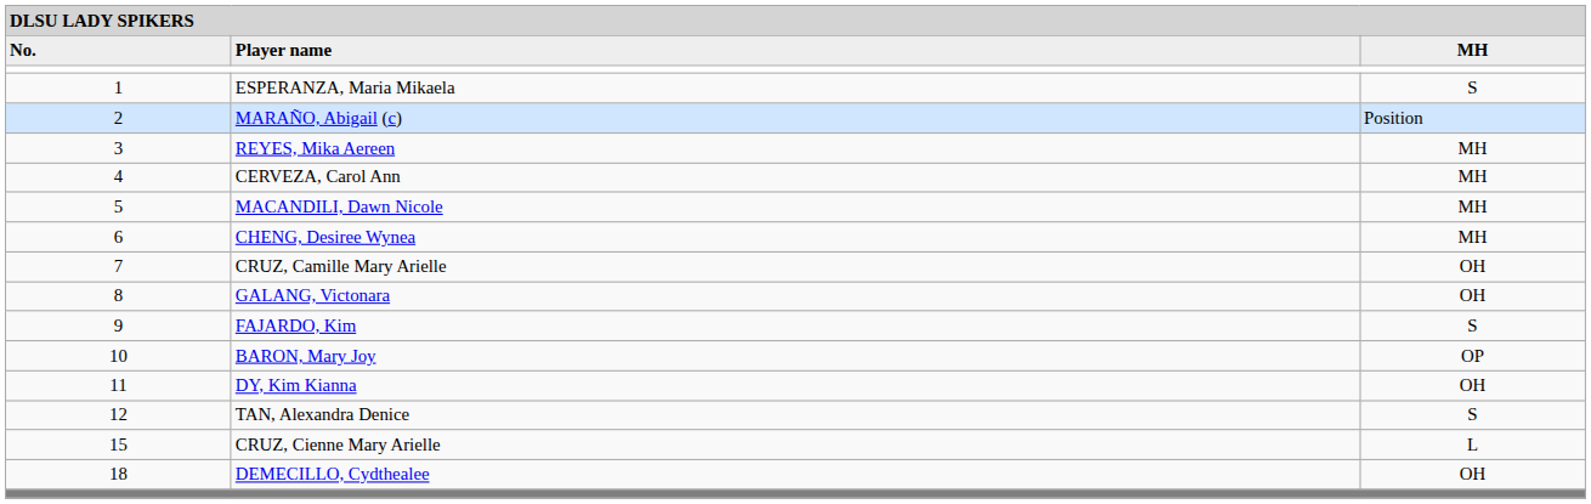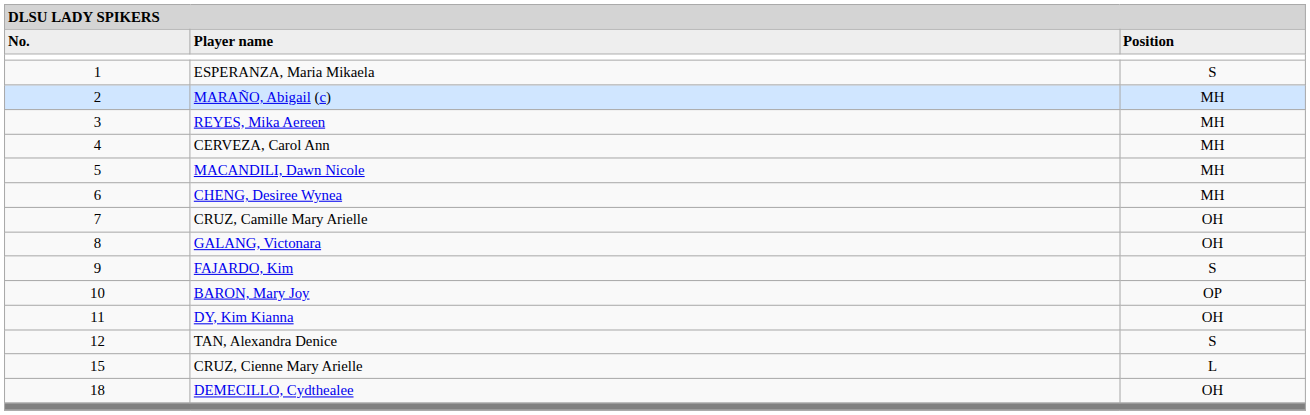Player name | column 3: MH -> Position
MARAÑO, Abigail (c) | column 3: Position -> MH
